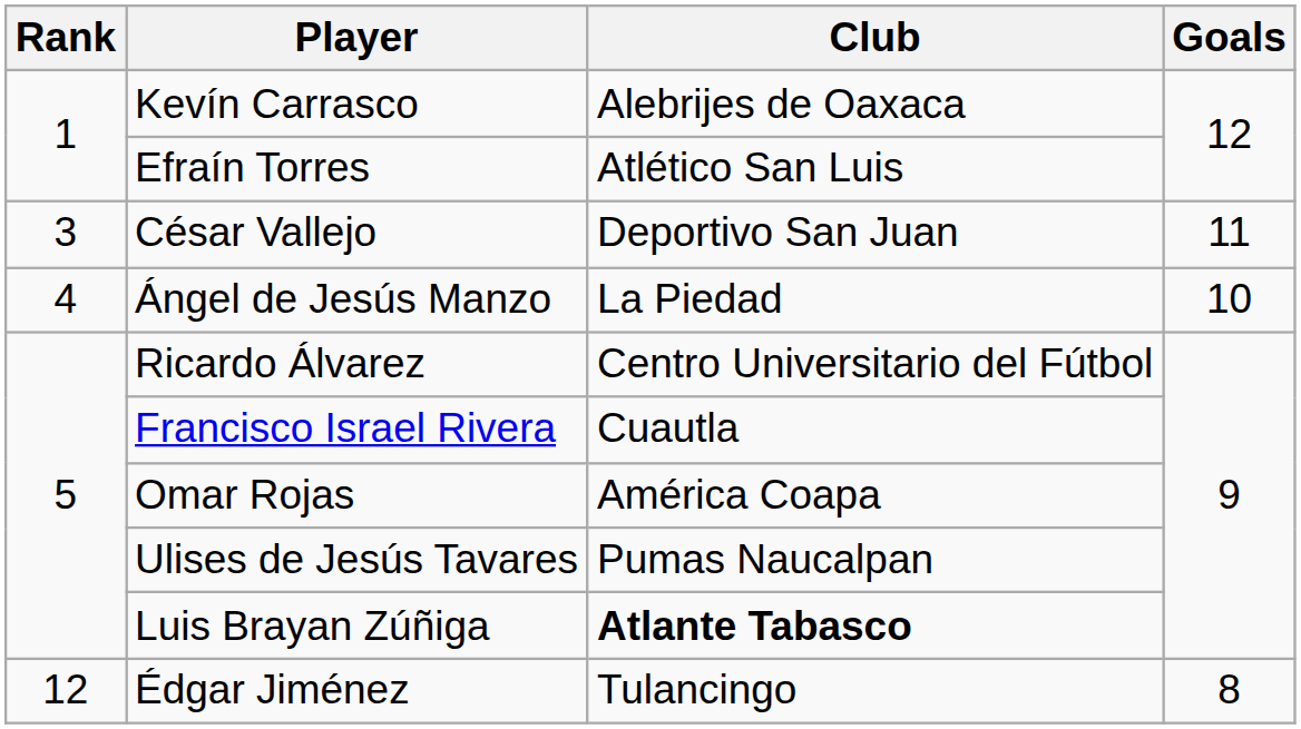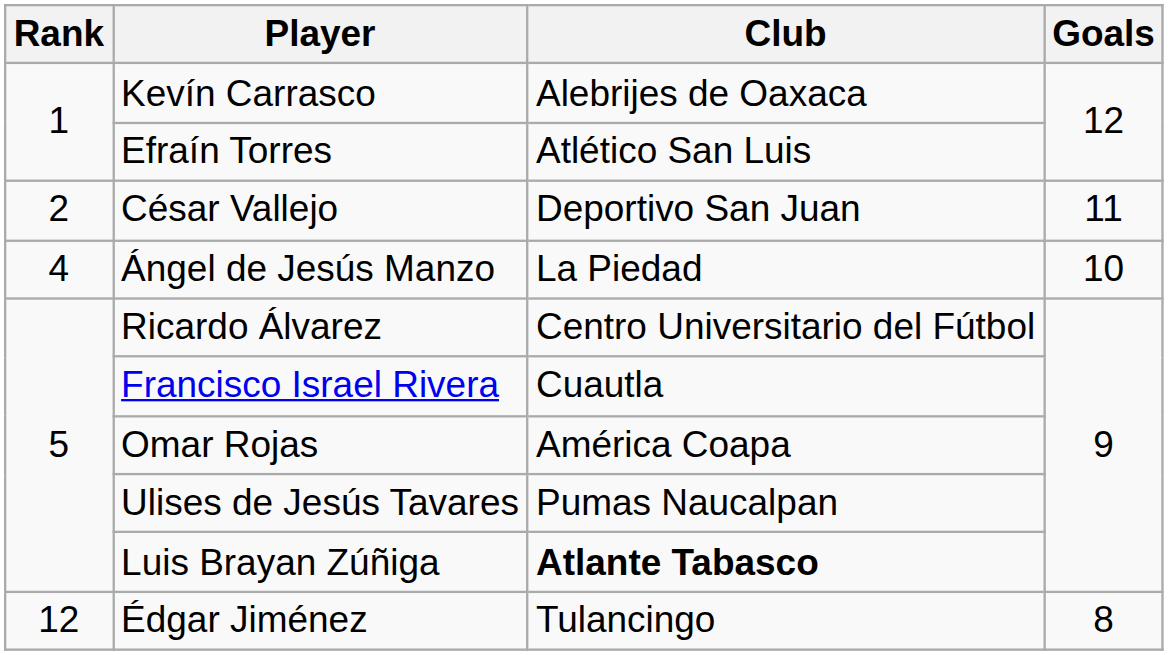César Vallejo | Rank: 3 -> 2
